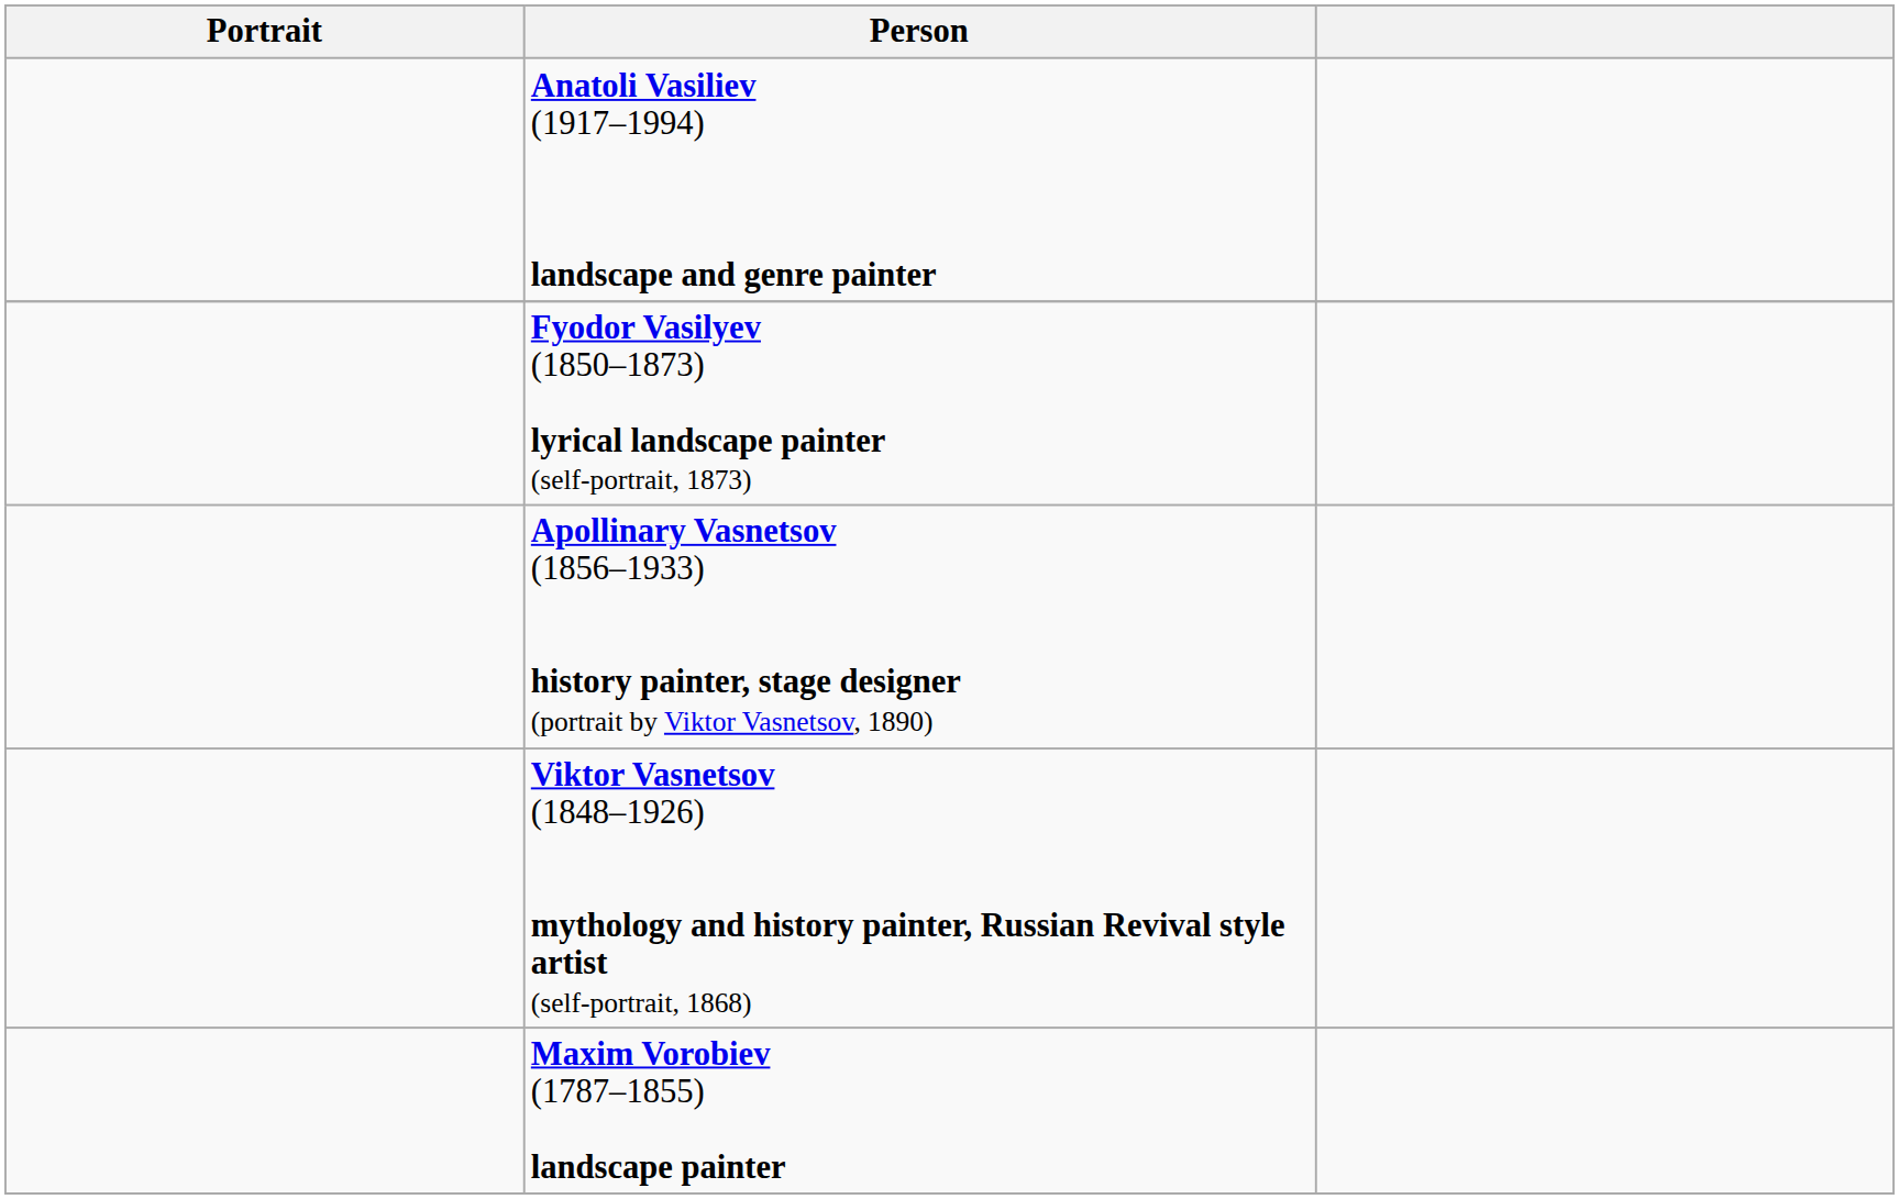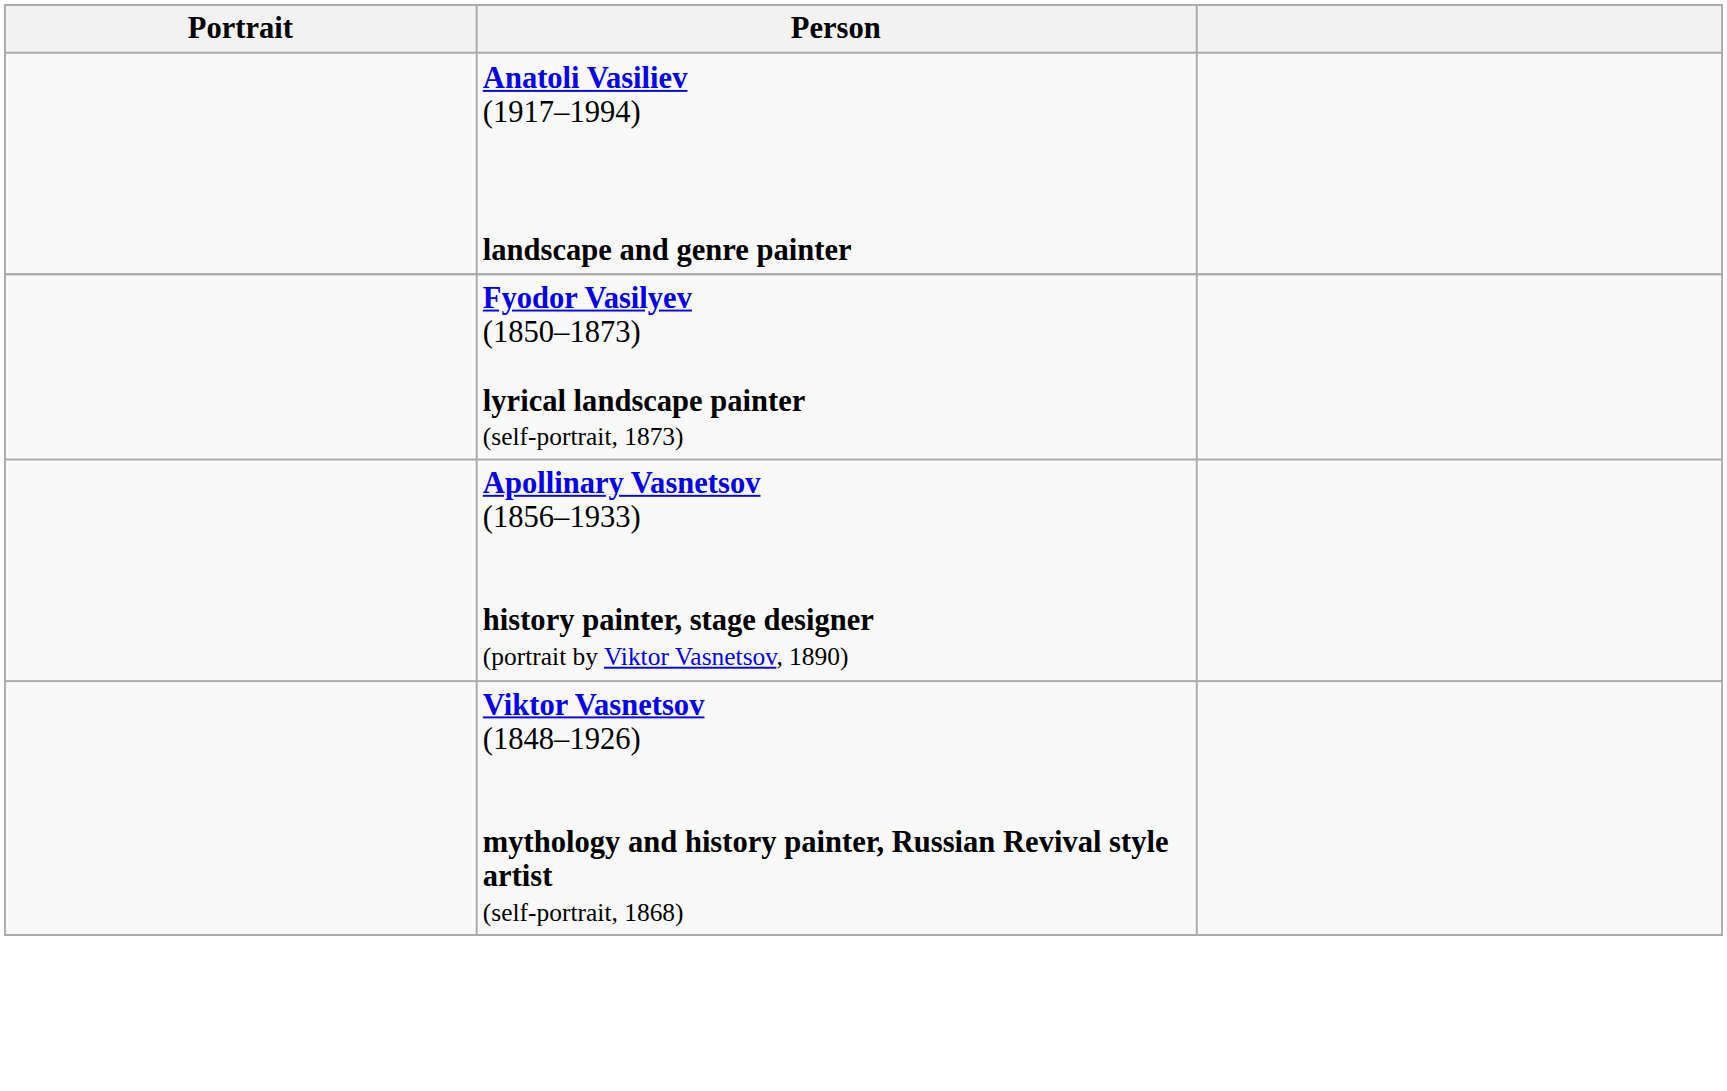- row: Maxim Vorobiev (1787–1855) landscape painter
